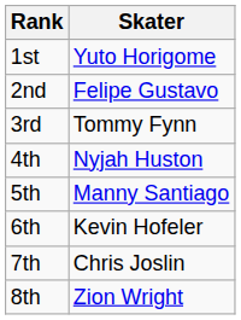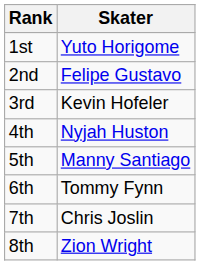3rd | Skater: Tommy Fynn -> Kevin Hofeler
6th | Skater: Kevin Hofeler -> Tommy Fynn
